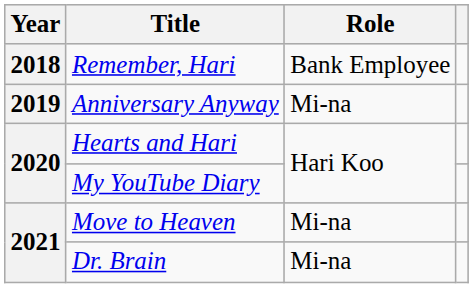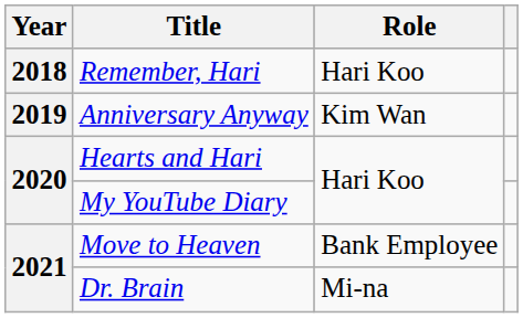Remember, Hari | Role: Bank Employee -> Hari Koo
Anniversary Anyway | Role: Mi-na -> Kim Wan
Move to Heaven | Role: Mi-na -> Bank Employee
